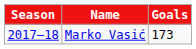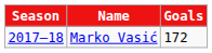Marko Vasić | Goals: 173 -> 172
